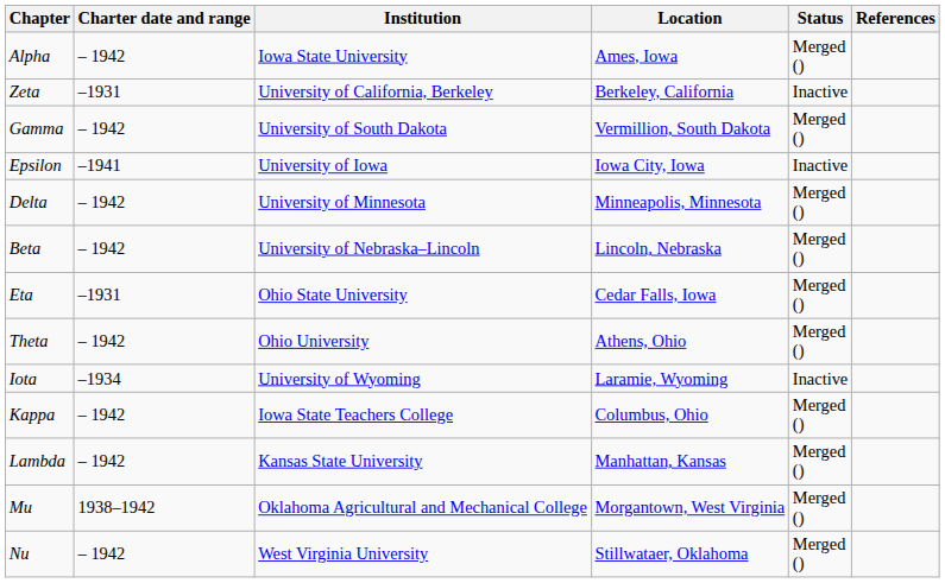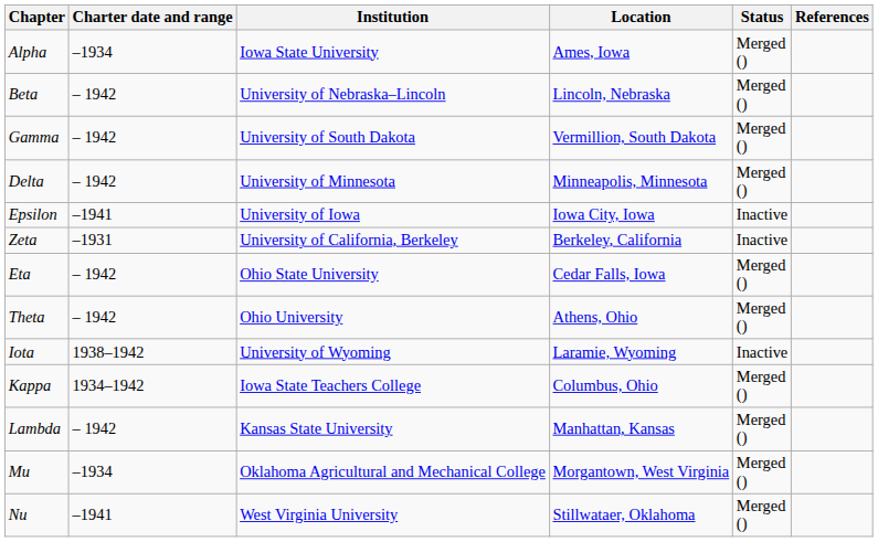Alpha | Charter date and range: – 1942 -> –1934
rows swapped: Beta <-> Zeta
rows swapped: Delta <-> Epsilon
Eta | Charter date and range: –1931 -> – 1942
Iota | Charter date and range: –1934 -> 1938–1942
Kappa | Charter date and range: – 1942 -> 1934–1942
Mu | Charter date and range: 1938–1942 -> –1934
Nu | Charter date and range: – 1942 -> –1941
